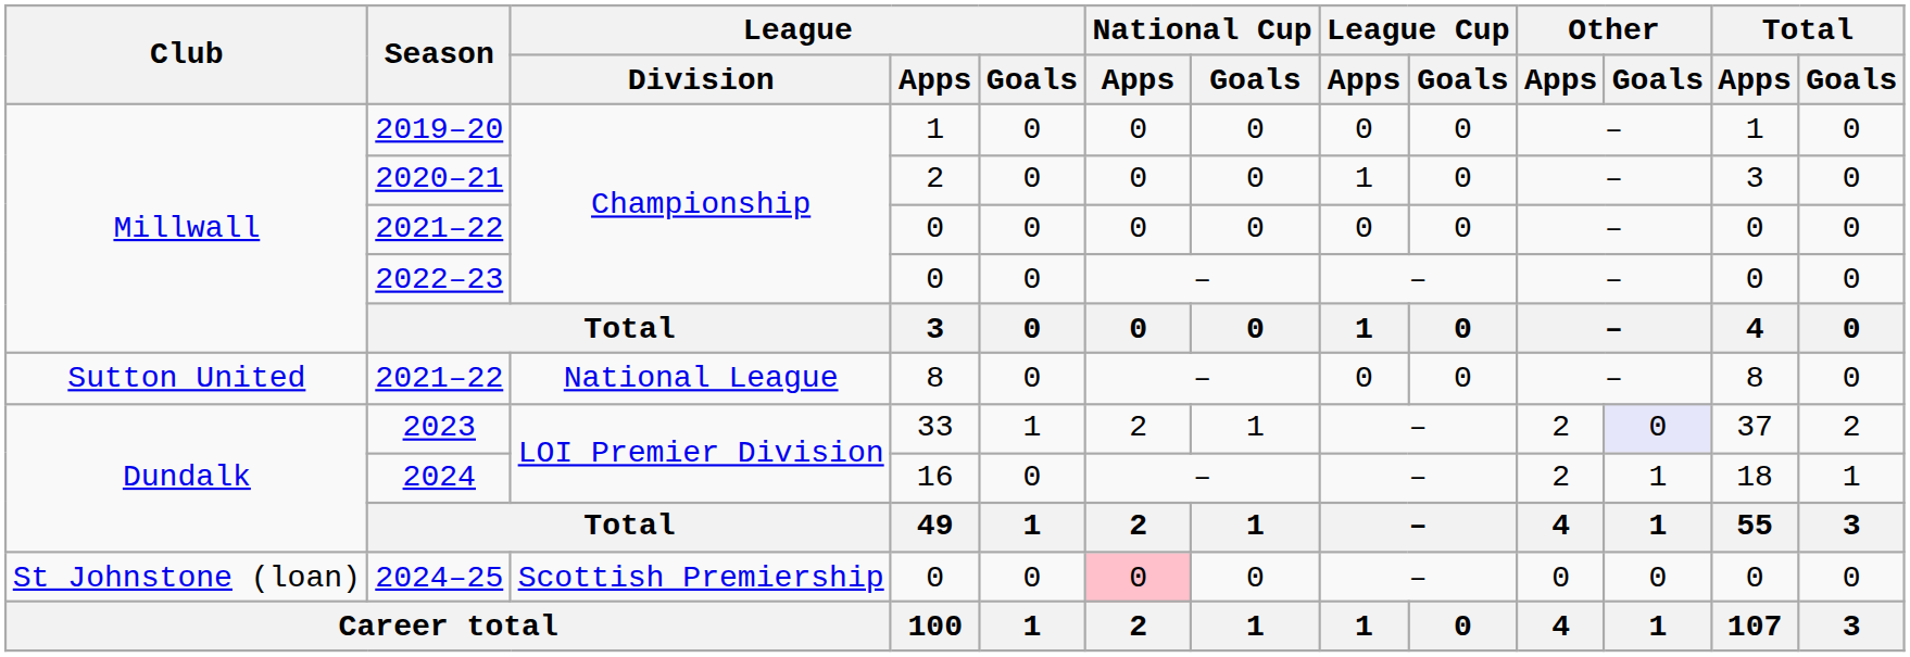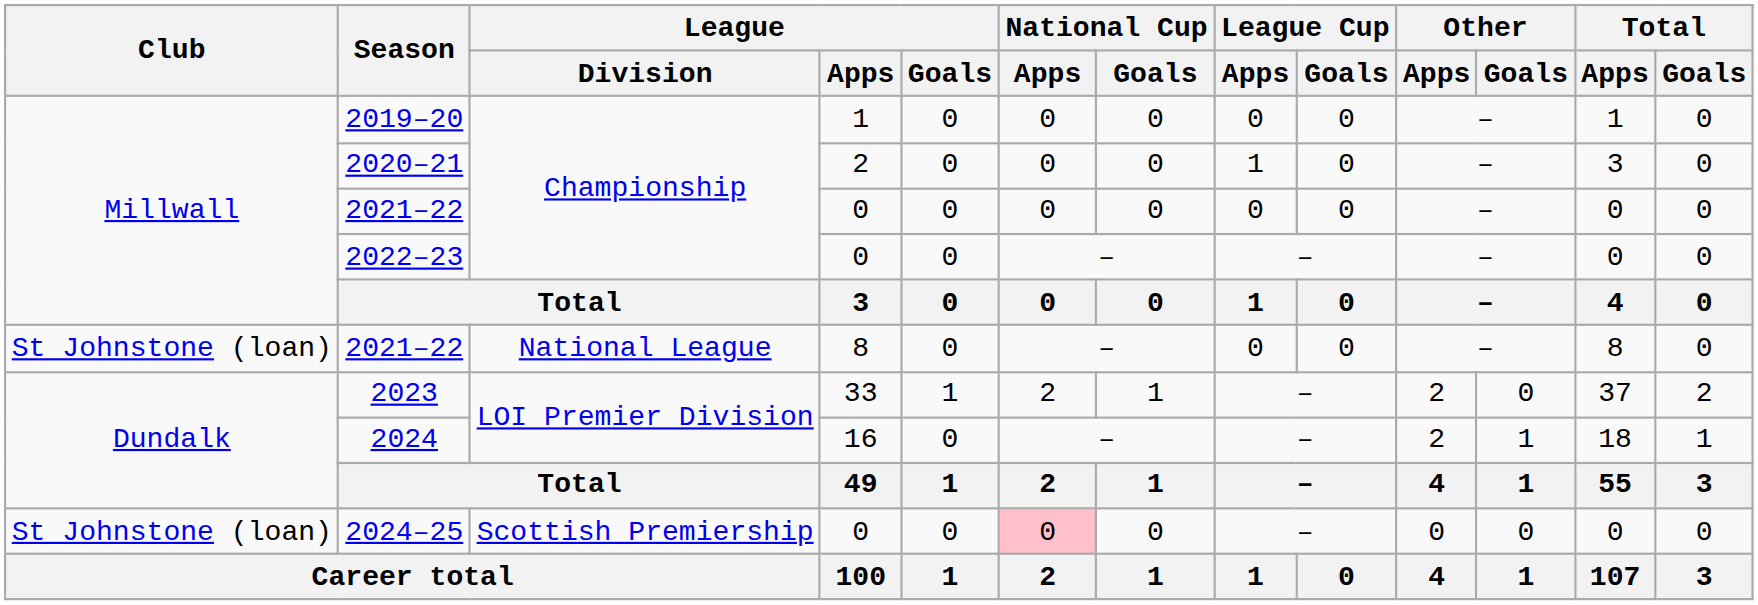2021–22 / 8 | Club: Sutton United -> St Johnstone (loan)
2023 | Other / Goals: lavender background -> no background
